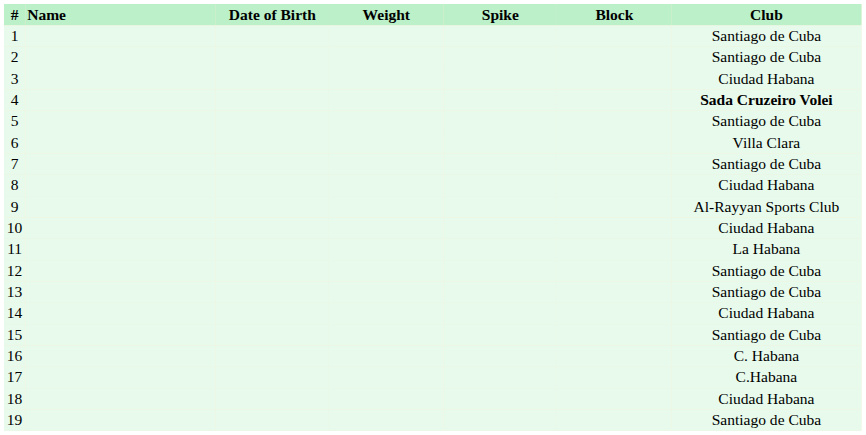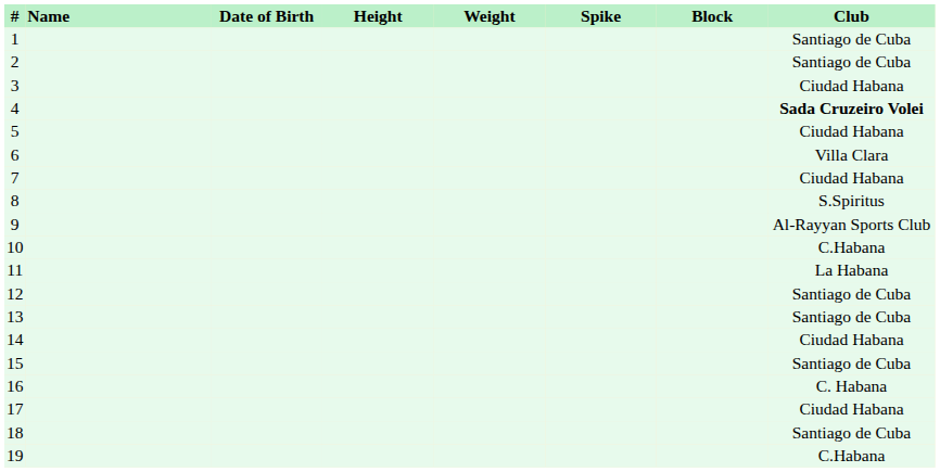+ column: Height
5 | Club: Santiago de Cuba -> Ciudad Habana
7 | Club: Santiago de Cuba -> Ciudad Habana
8 | Club: Ciudad Habana -> S.Spiritus
10 | Club: Ciudad Habana -> C.Habana
17 | Club: C.Habana -> Ciudad Habana
18 | Club: Ciudad Habana -> Santiago de Cuba
19 | Club: Santiago de Cuba -> C.Habana
